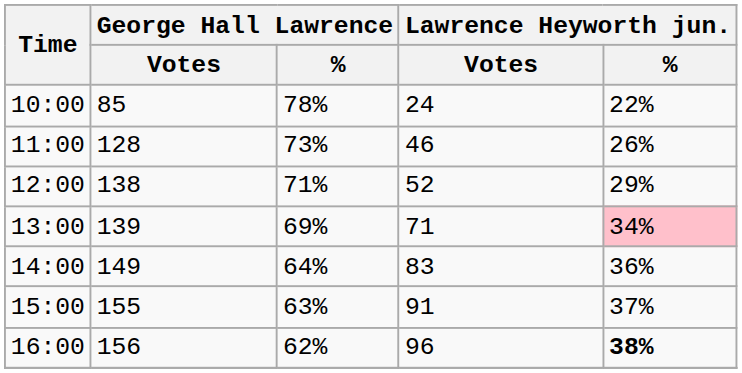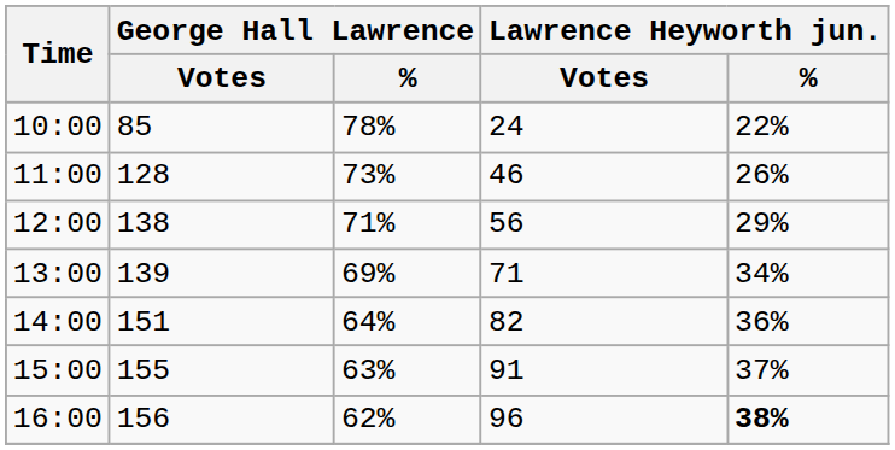12:00 | Lawrence Heyworth jun. / Votes: 52 -> 56
13:00 | Lawrence Heyworth jun. / %: pink background -> no background
14:00 | George Hall Lawrence / Votes: 149 -> 151
14:00 | Lawrence Heyworth jun. / Votes: 83 -> 82
